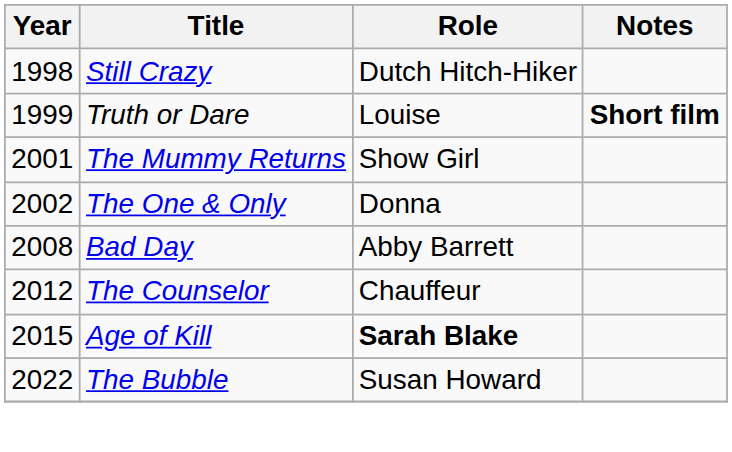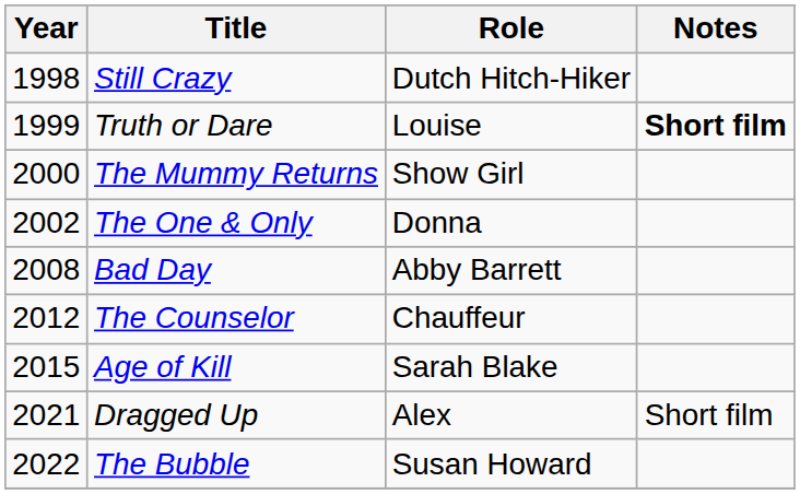The Mummy Returns | Year: 2001 -> 2000
Age of Kill | Role: bold -> normal
+ row: 2021 | Dragged Up | Alex | Short film
